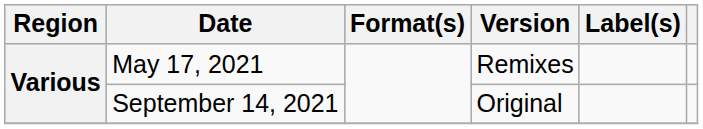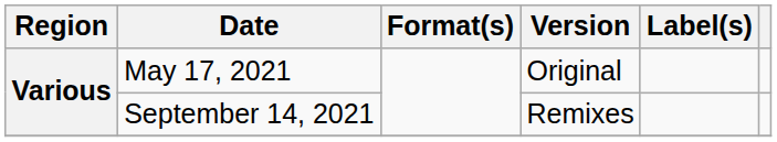May 17, 2021 | Version: Remixes -> Original
September 14, 2021 | Version: Original -> Remixes
